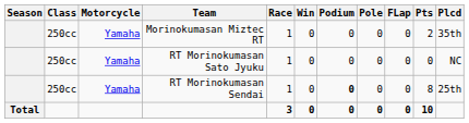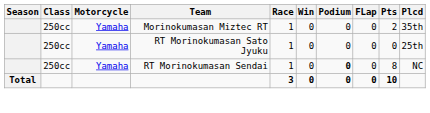- column: Pole | 0 | 0 | 0 | 0
RT Morinokumasan Sato Jyuku | Plcd: NC -> 25th
RT Morinokumasan Sendai | Plcd: 25th -> NC
